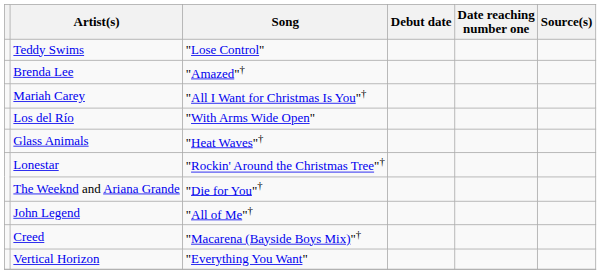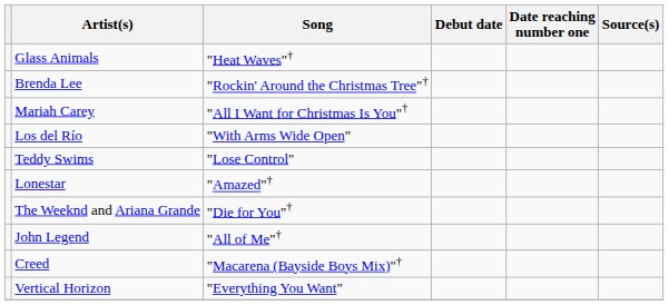rows swapped: Glass Animals <-> Teddy Swims
Brenda Lee | Song: "Amazed"† -> "Rockin' Around the Christmas Tree"†
Lonestar | Song: "Rockin' Around the Christmas Tree"† -> "Amazed"†
